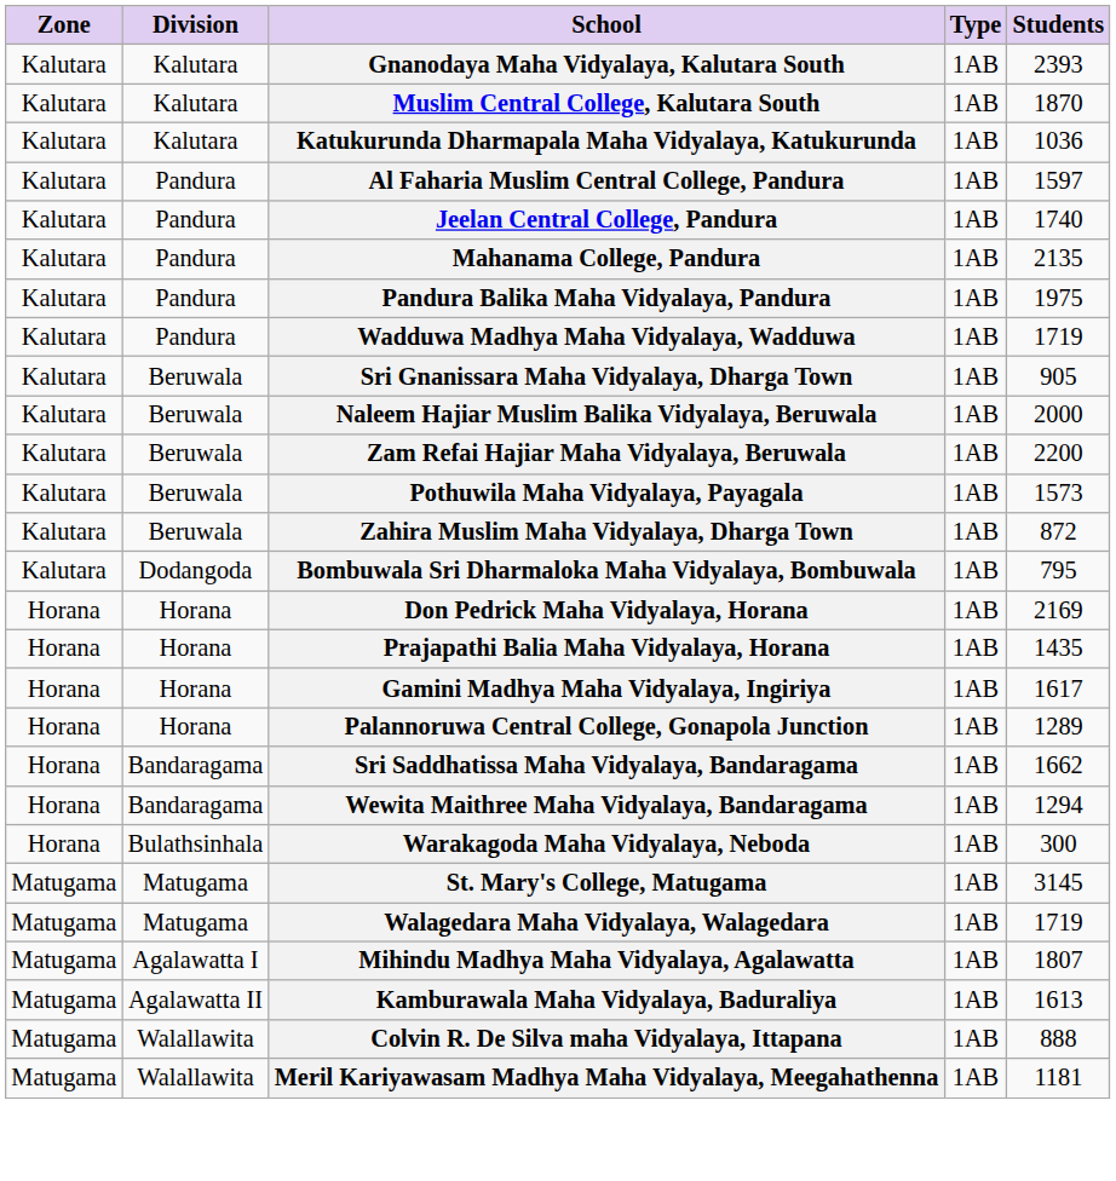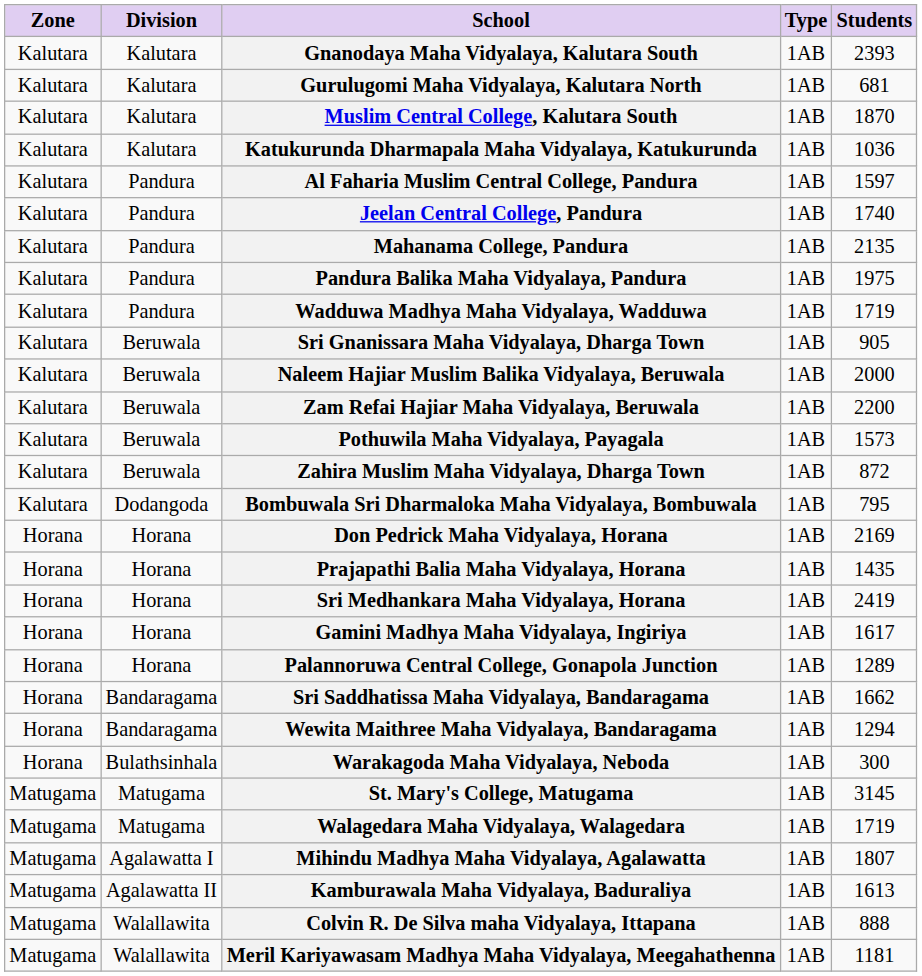+ row: Kalutara | Kalutara | Gurulugomi Maha Vidyalaya, Kalutara North | 1AB | 681
+ row: Horana | Horana | Sri Medhankara Maha Vidyalaya, Horana | 1AB | 2419
